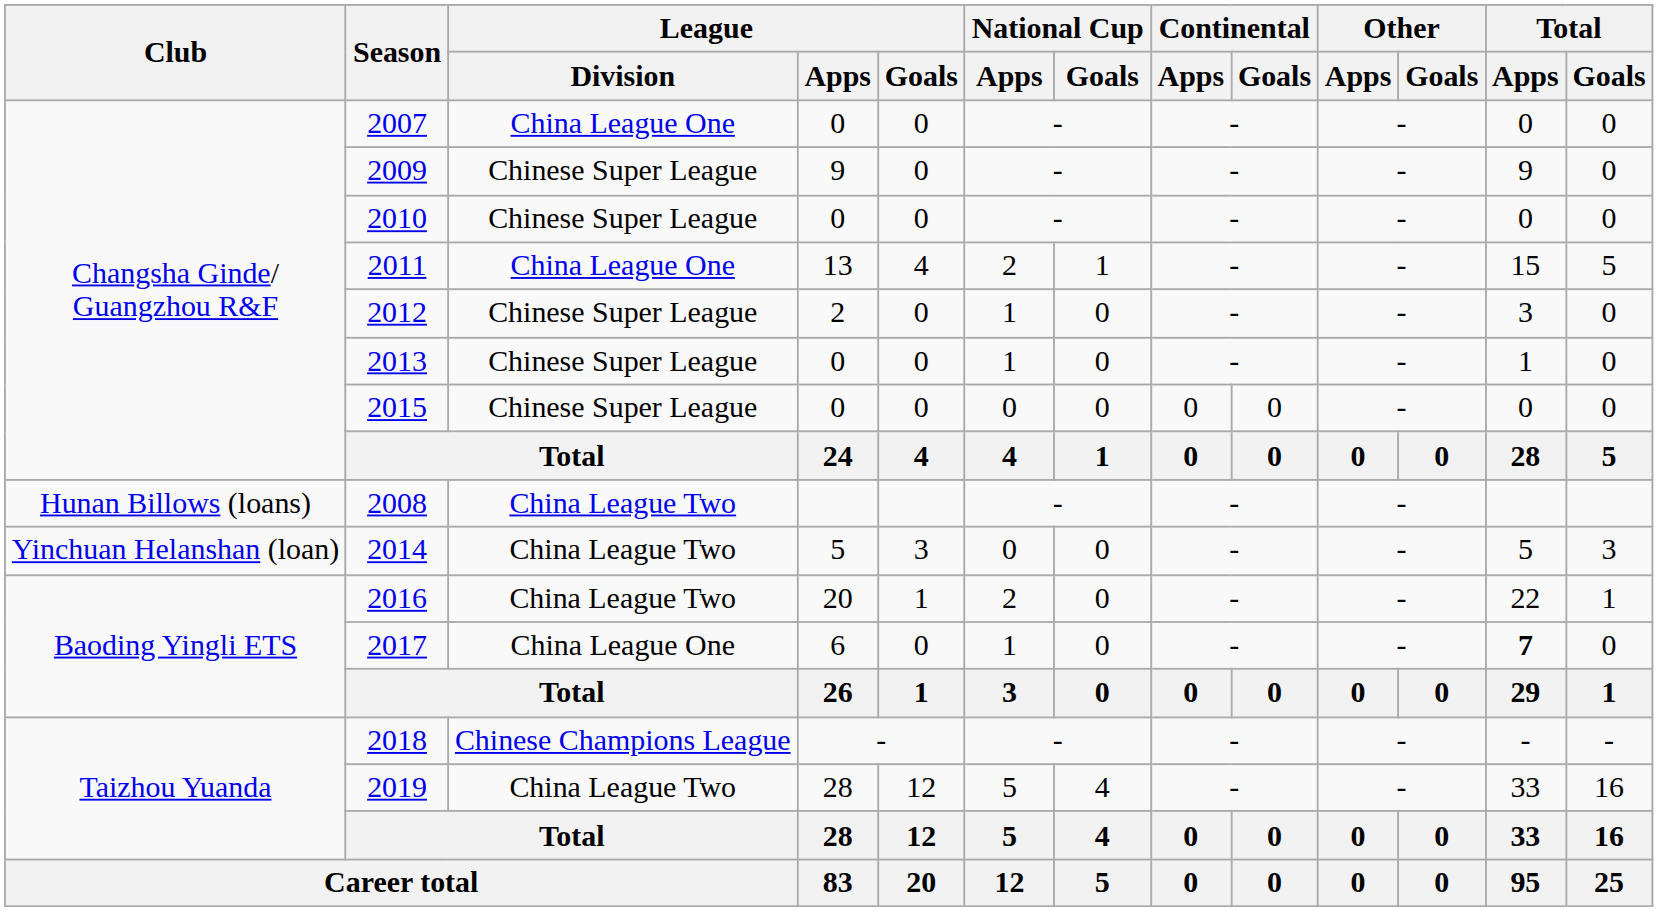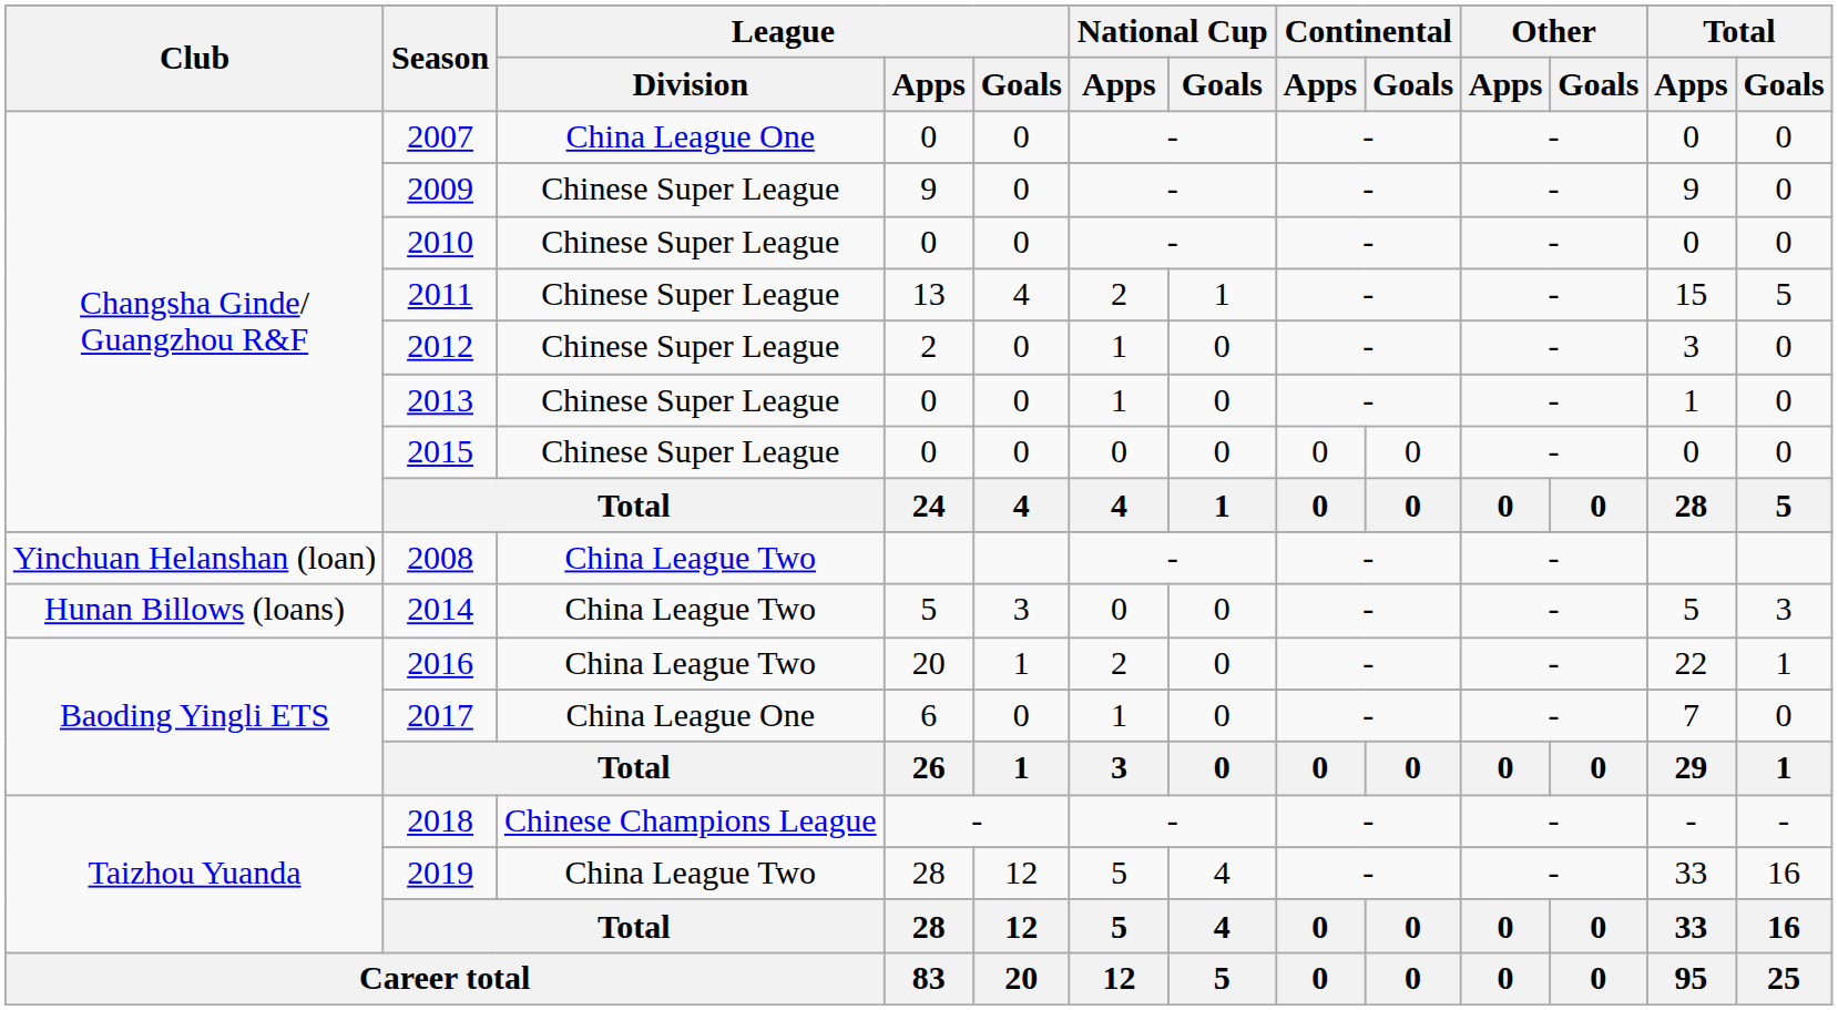2011 | League / Division: China League One -> Chinese Super League
2008 | Club: Hunan Billows (loans) -> Yinchuan Helanshan (loan)
2014 | Club: Yinchuan Helanshan (loan) -> Hunan Billows (loans)
2017 | Total / Apps: bold -> normal
